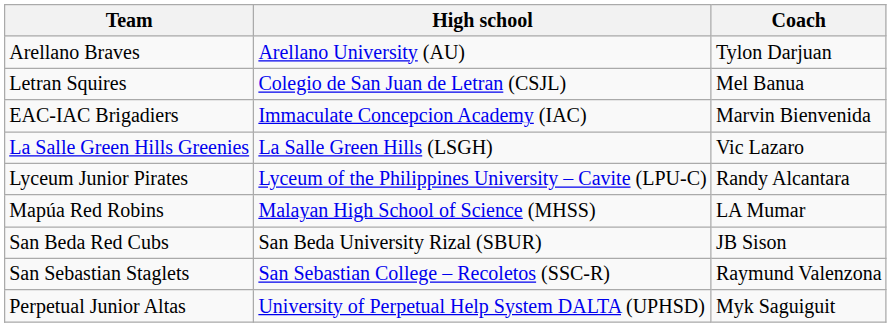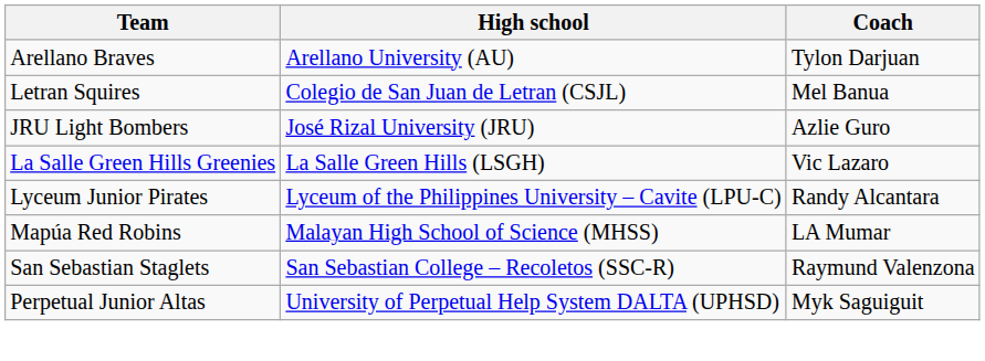- row: EAC-IAC Brigadiers | Immaculate Concepcion Academy (IAC) | Marvin Bienvenida
+ row: JRU Light Bombers | José Rizal University (JRU) | Azlie Guro
- row: San Beda Red Cubs | San Beda University Rizal (SBUR) | JB Sison
